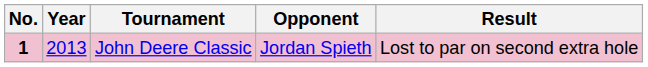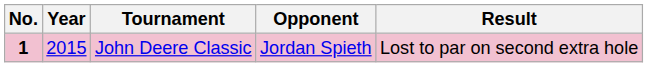John Deere Classic | Year: 2013 -> 2015
